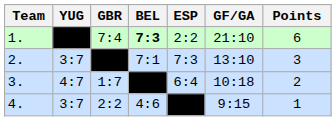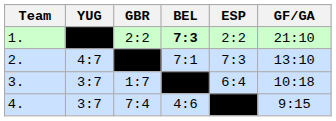- column: Points | 6 | 3 | 2 | 1
1. | GBR: 7:4 -> 2:2
2. | YUG: 3:7 -> 4:7
3. | YUG: 4:7 -> 3:7
4. | GBR: 2:2 -> 7:4
